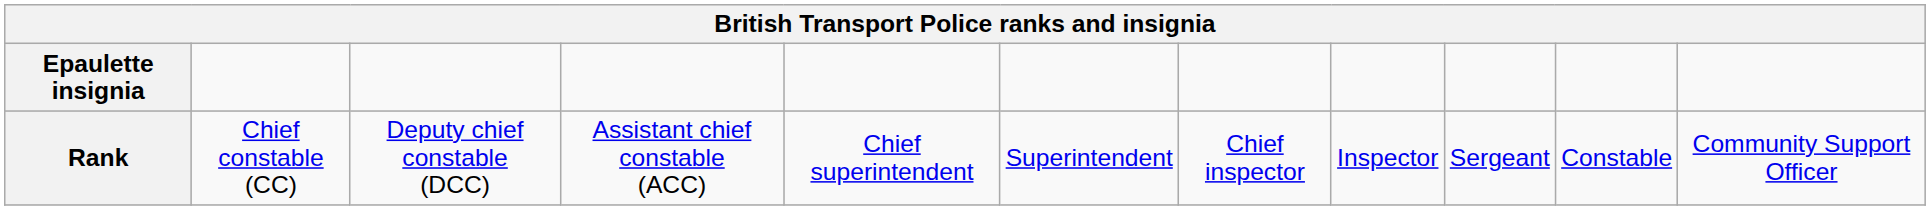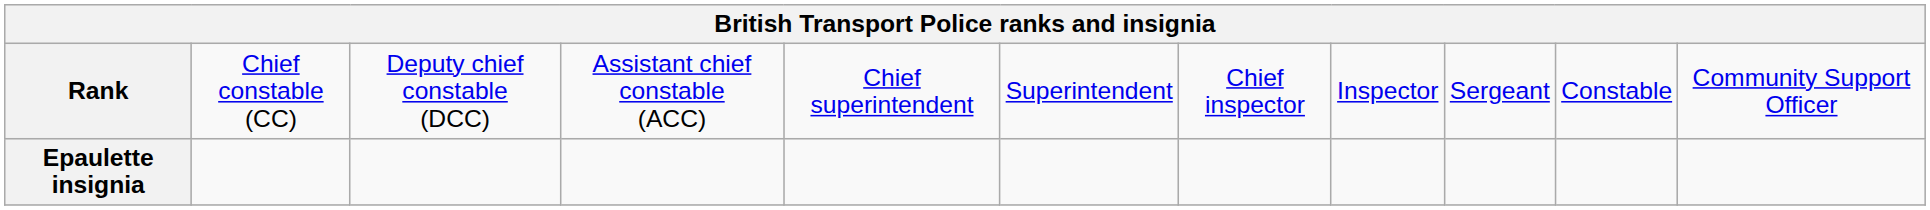rows swapped: Rank <-> Epaulette insignia
